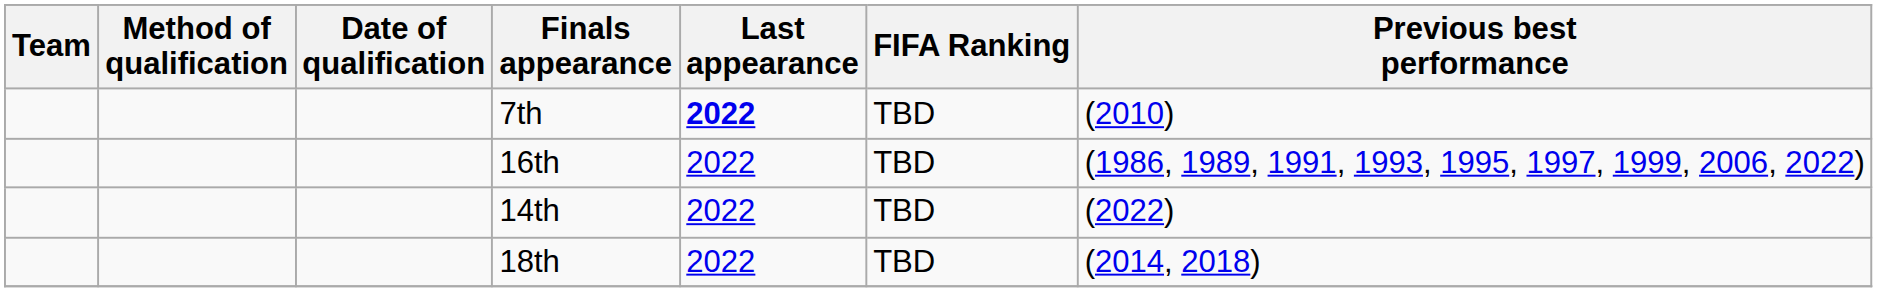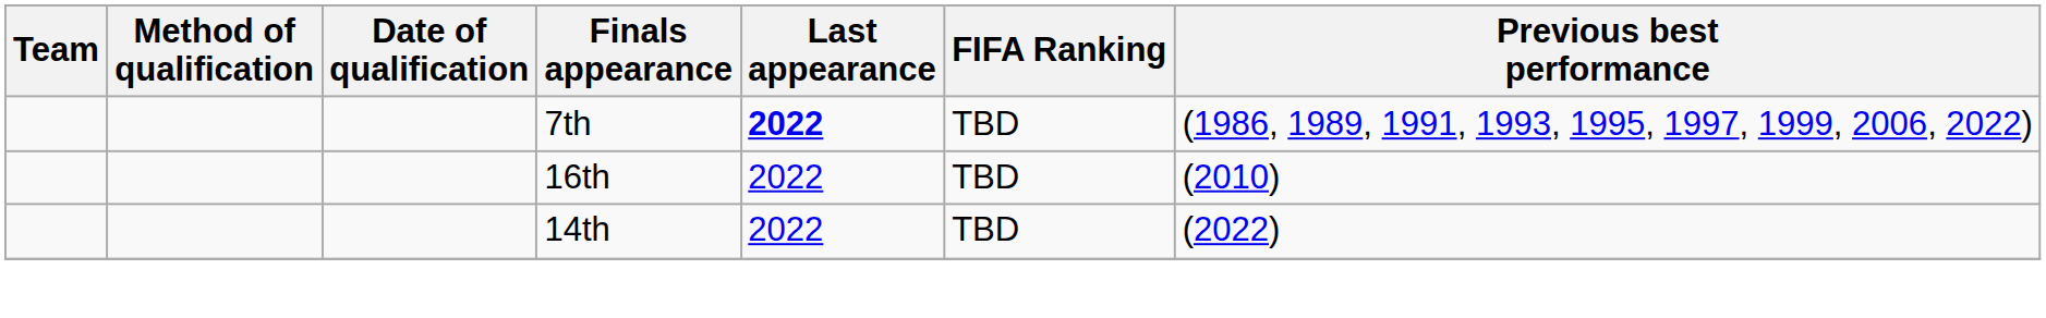7th | Previous best performance: (2010) -> (1986, 1989, 1991, 1993, 1995, 1997, 1999, 2006, 2022)
16th | Previous best performance: (1986, 1989, 1991, 1993, 1995, 1997, 1999, 2006, 2022) -> (2010)
- row: 18th | 2022 | TBD | (2014, 2018)
